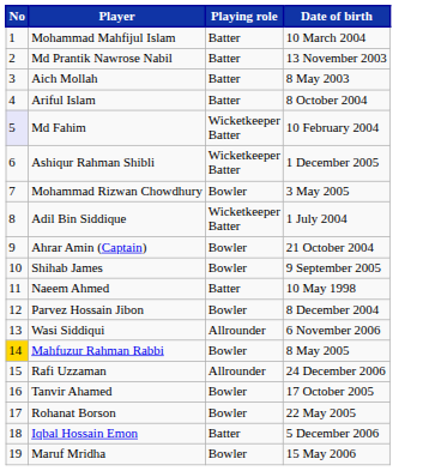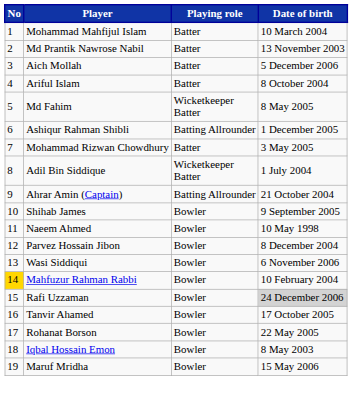Aich Mollah | Date of birth: 8 May 2003 -> 5 December 2006
Md Fahim | No: lavender background -> no background
Md Fahim | Date of birth: 10 February 2004 -> 8 May 2005
Ashiqur Rahman Shibli | Playing role: Wicketkeeper Batter -> Batting Allrounder
Mohammad Rizwan Chowdhury | Playing role: Bowler -> Batter
Ahrar Amin (Captain) | Playing role: Bowler -> Batting Allrounder
Naeem Ahmed | Playing role: Batter -> Bowler
Wasi Siddiqui | Playing role: Allrounder -> Bowler
Mahfuzur Rahman Rabbi | Date of birth: 8 May 2005 -> 10 February 2004
Rafi Uzzaman | Playing role: Allrounder -> Bowler
Rafi Uzzaman | Date of birth: no background -> lightgrey background
Iqbal Hossain Emon | Playing role: Batter -> Bowler
Iqbal Hossain Emon | Date of birth: 5 December 2006 -> 8 May 2003
